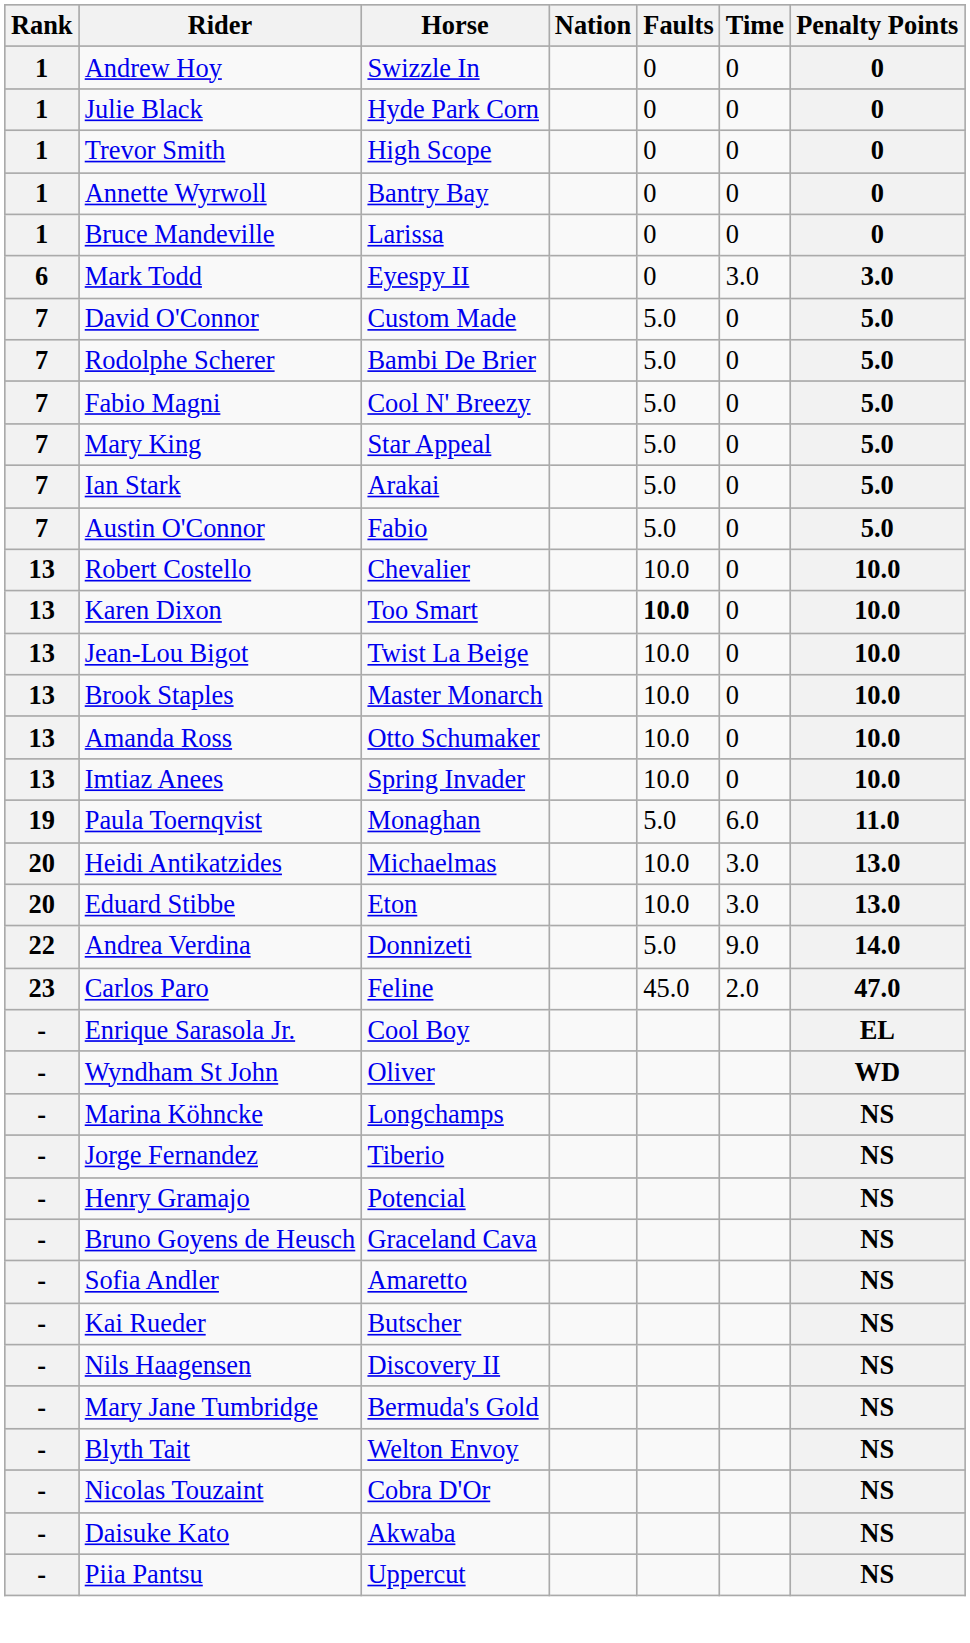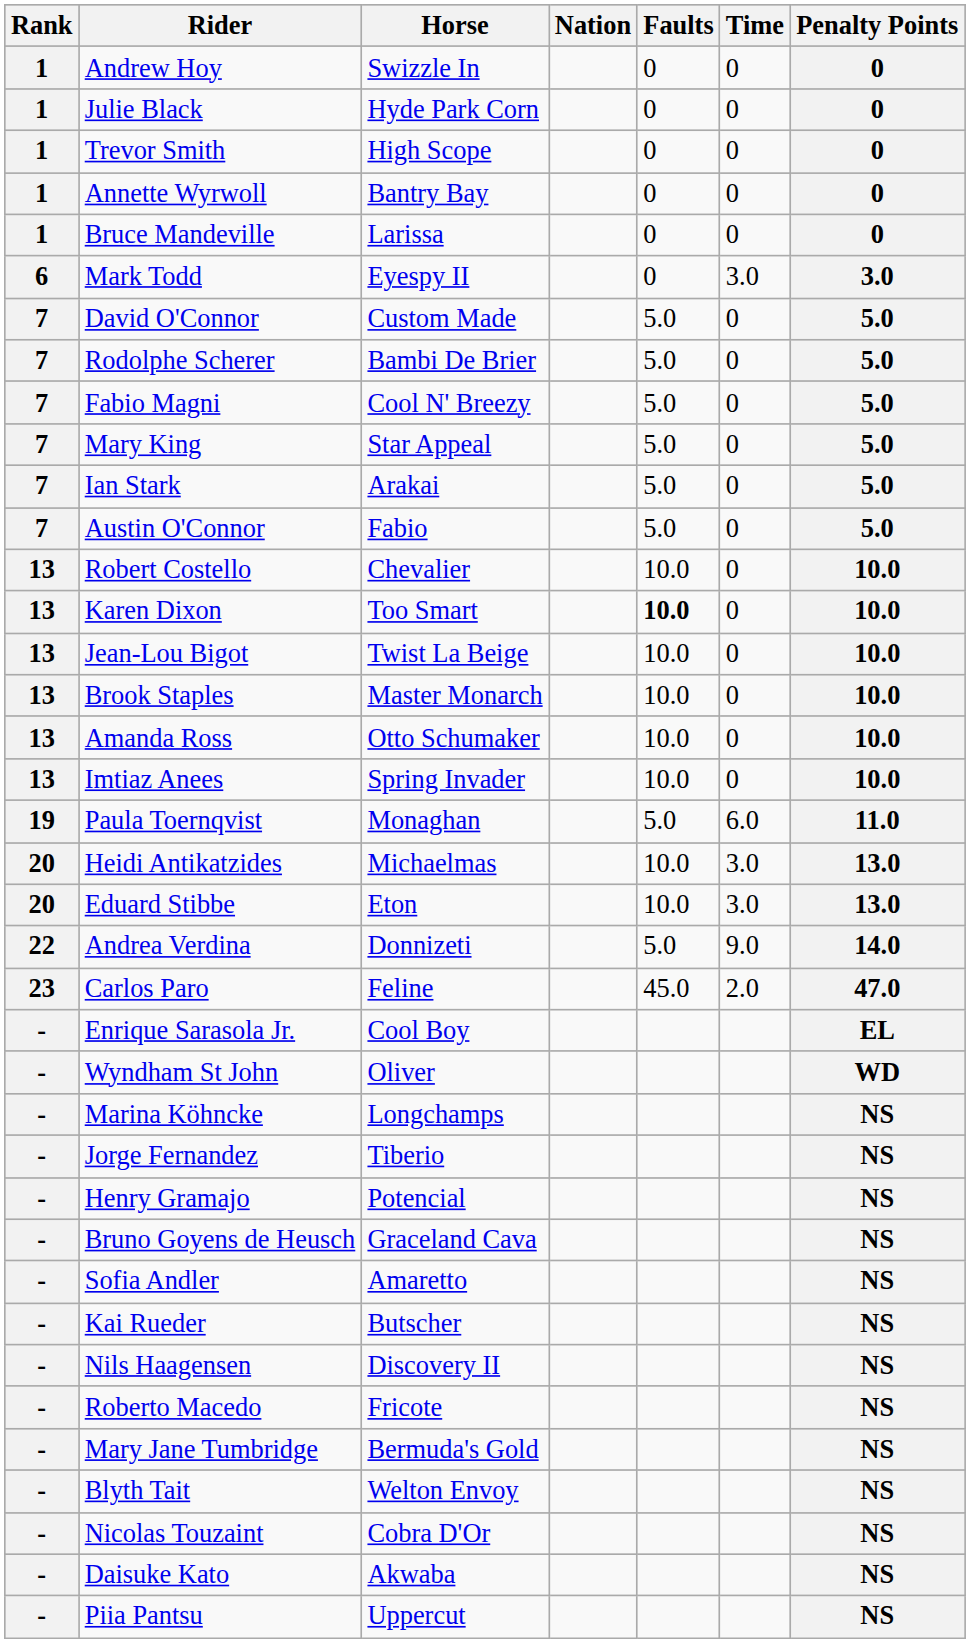+ row: - | Roberto Macedo | Fricote | NS
